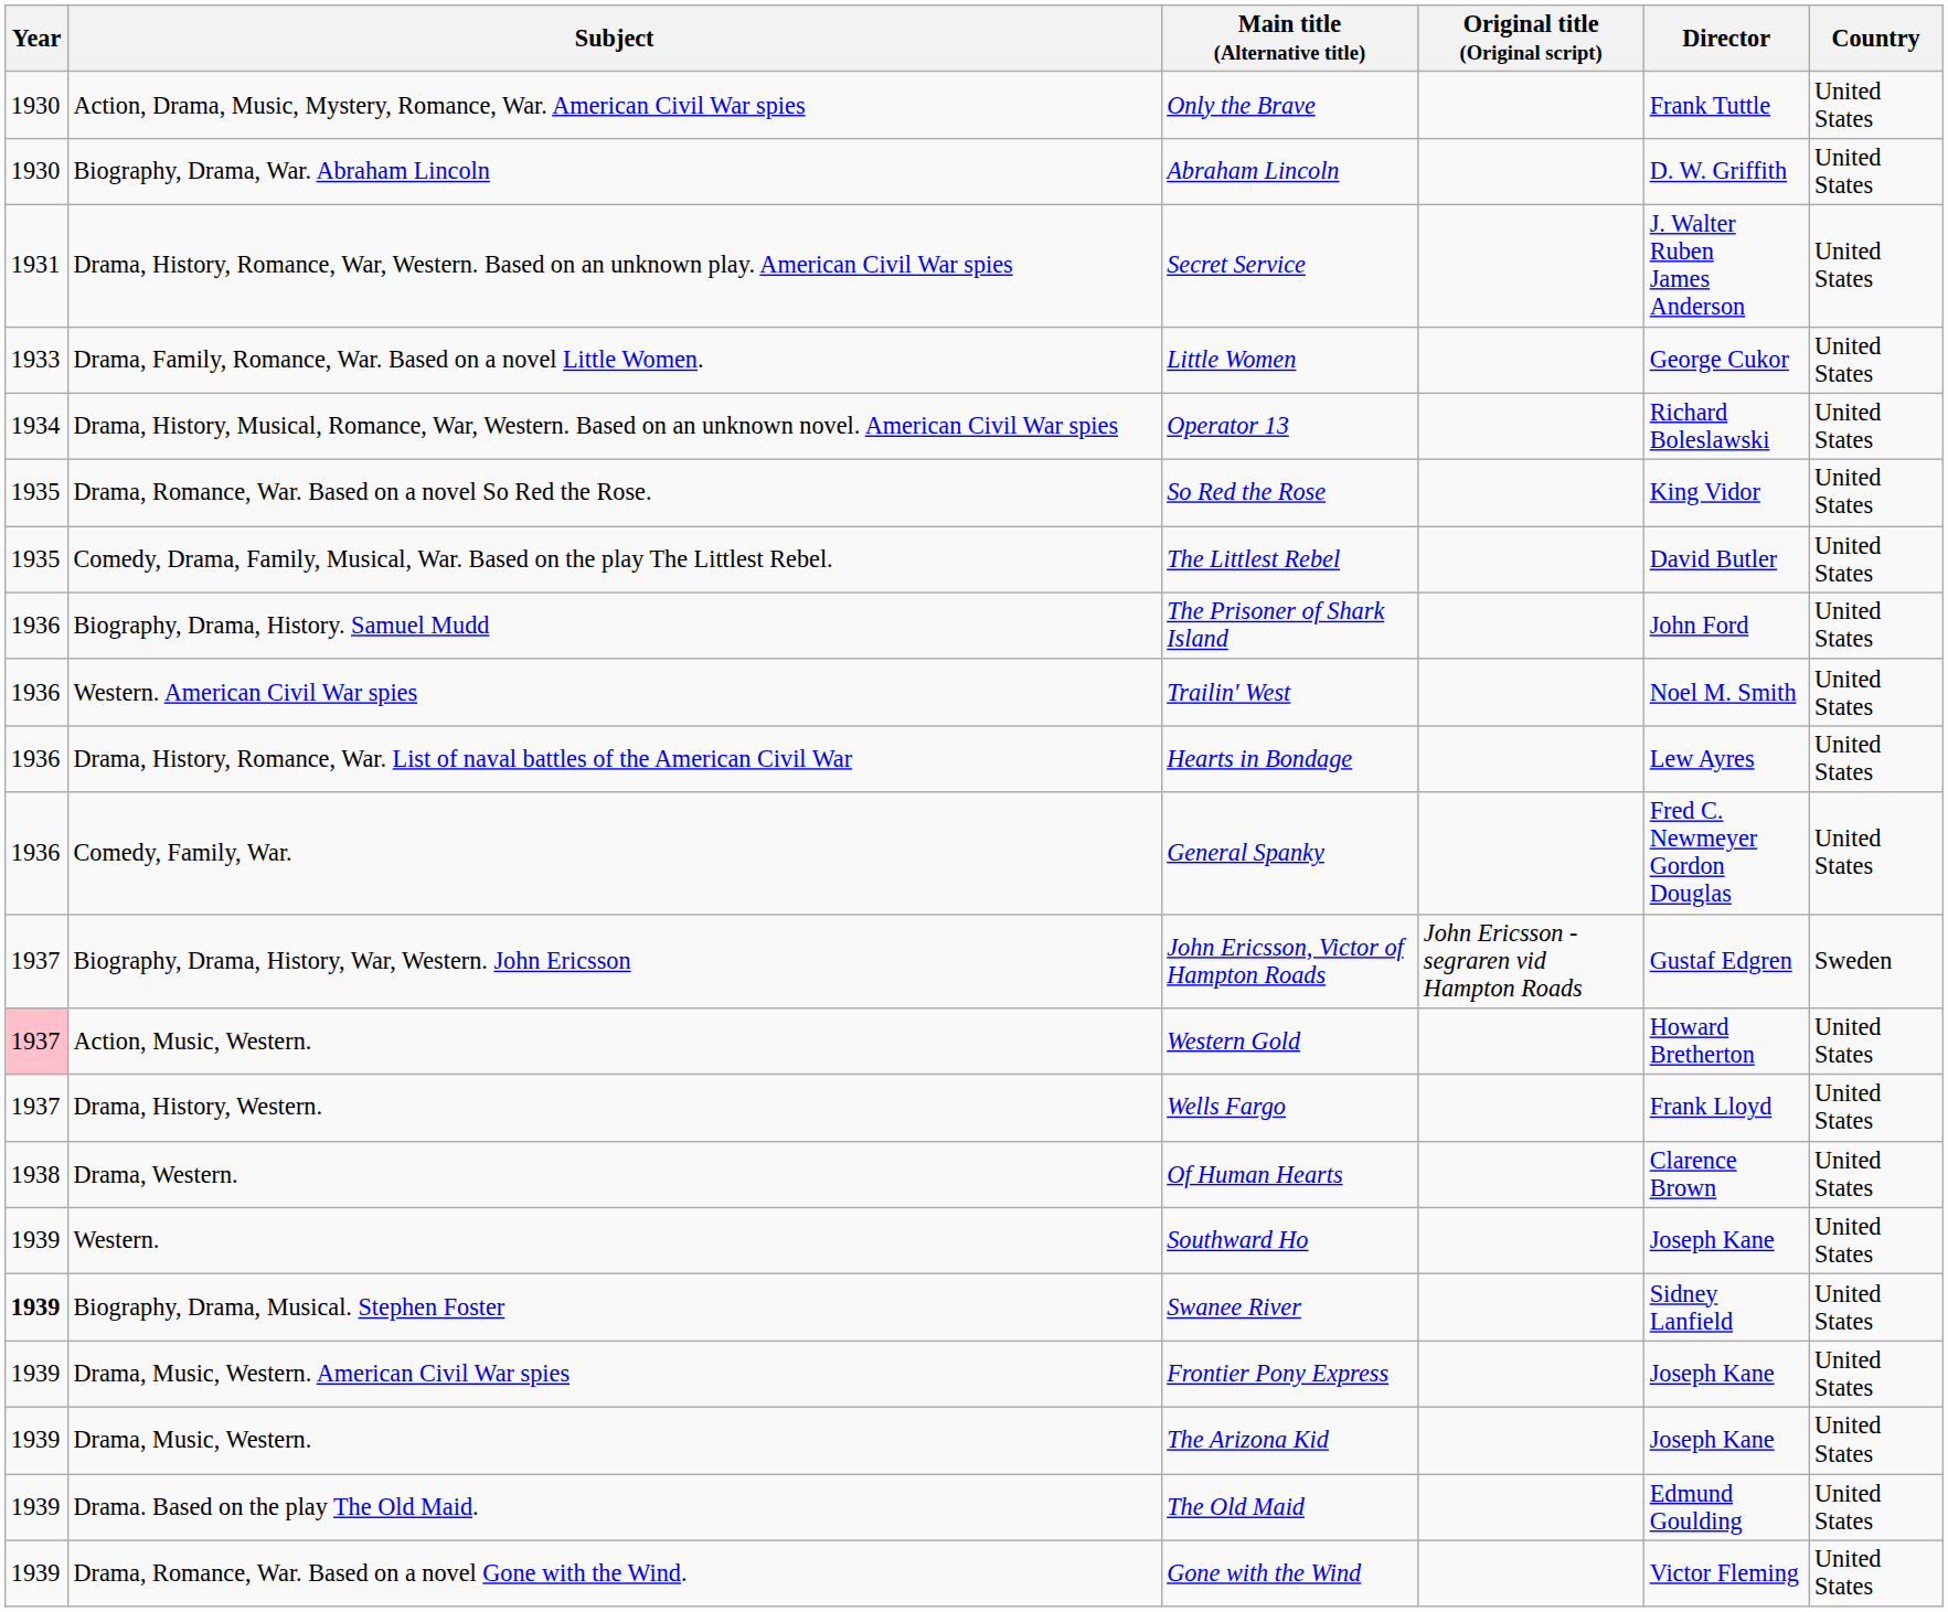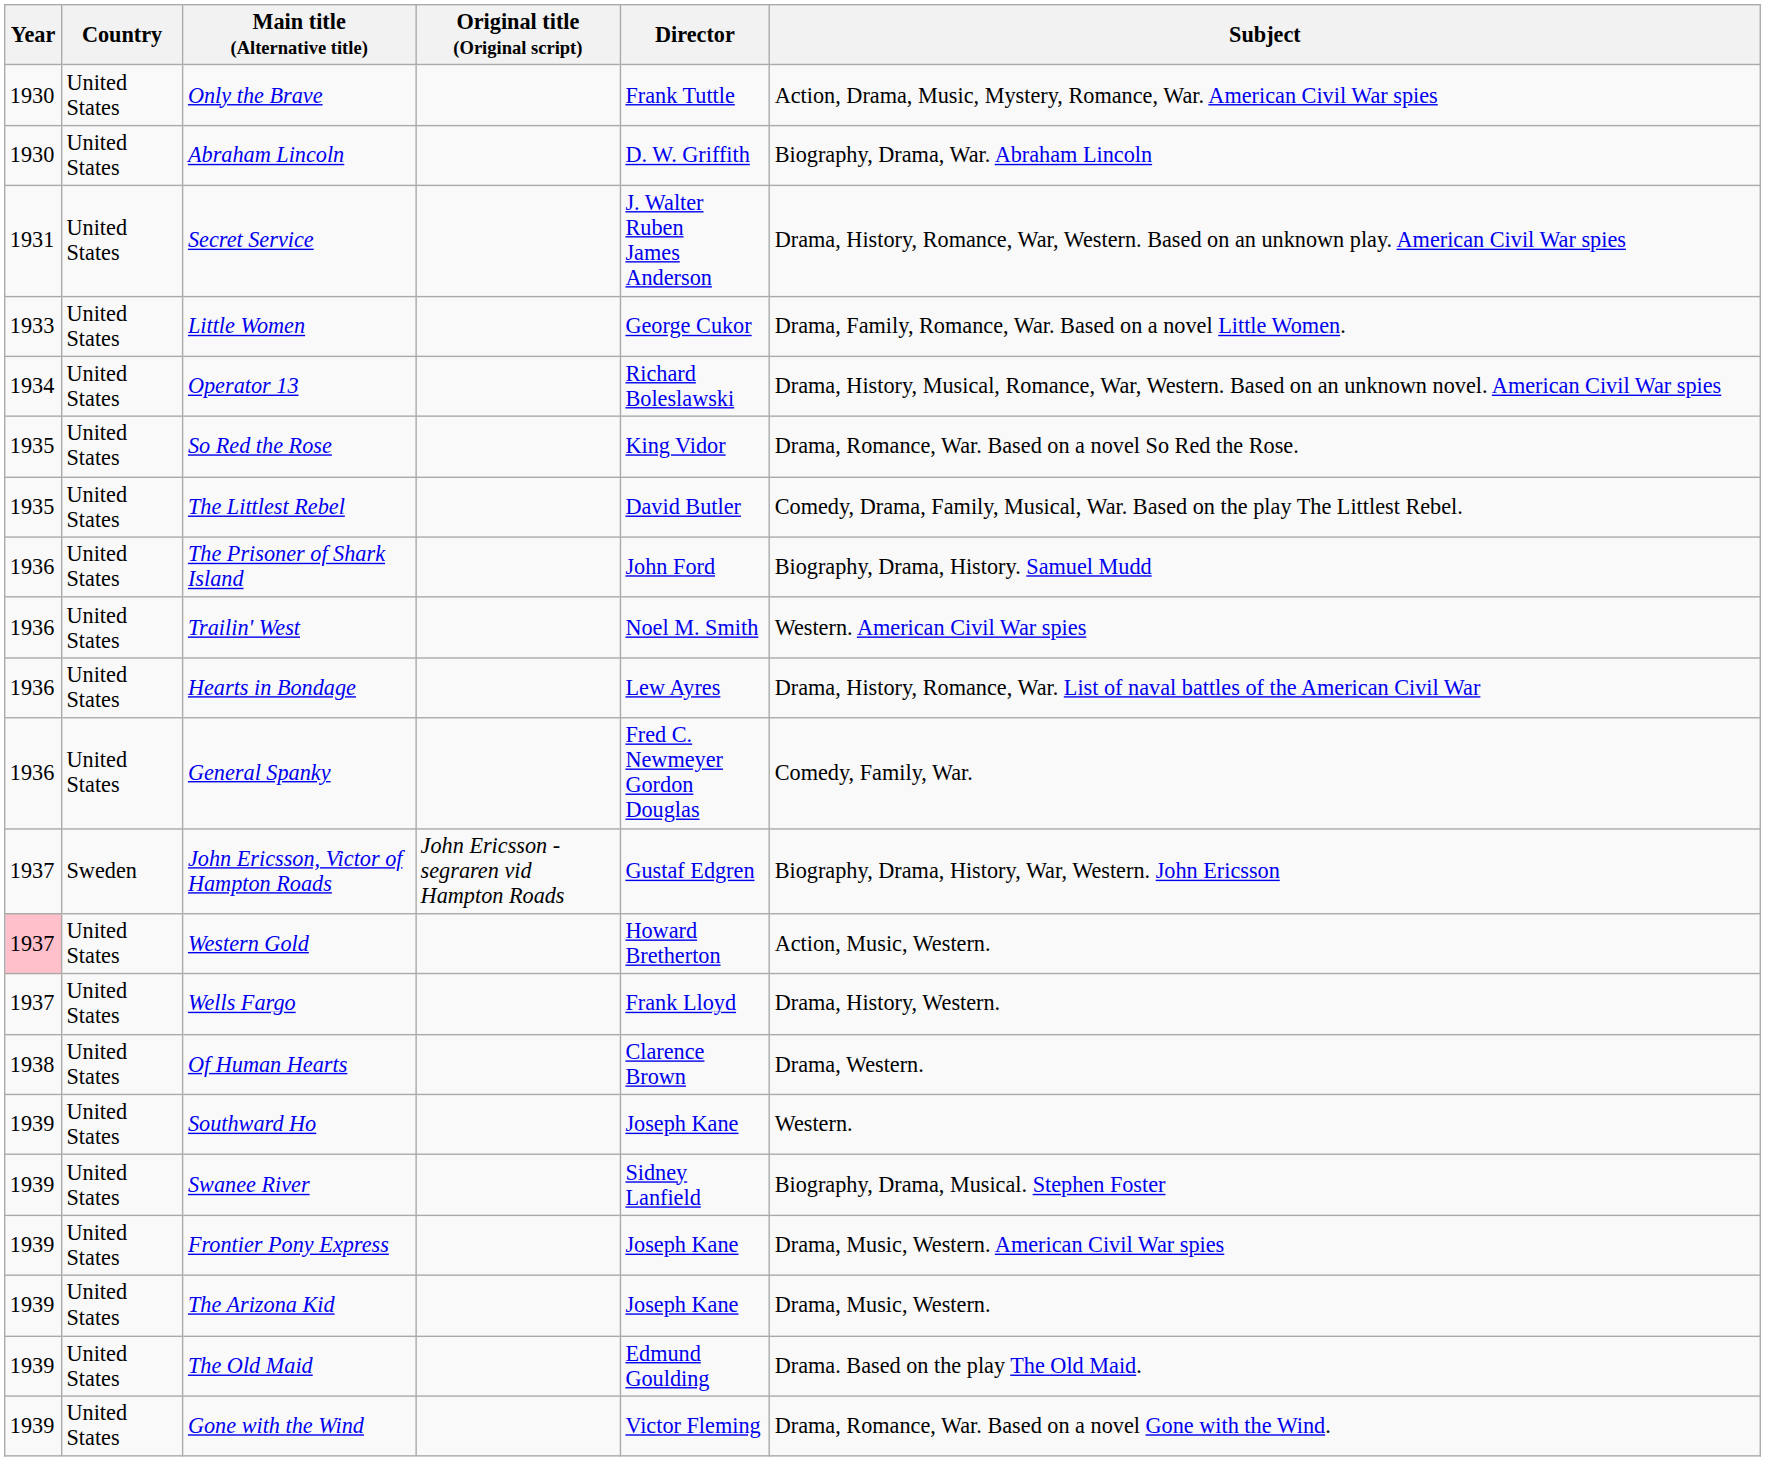columns swapped: Country <-> Subject
Swanee River | Year: bold -> normal
